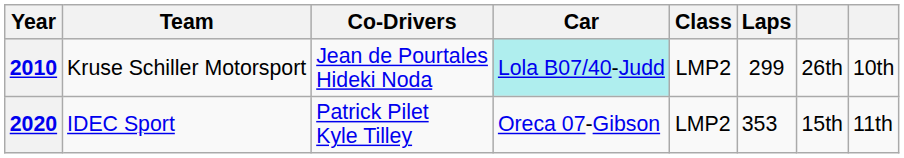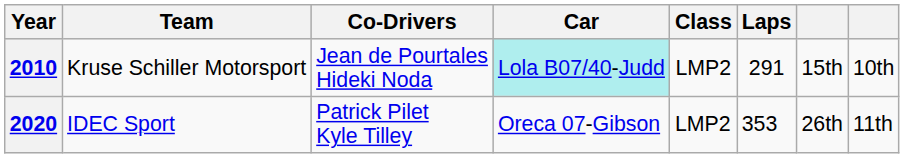2010 | Laps: 299 -> 291
2010 | column 7: 26th -> 15th
2020 | column 7: 15th -> 26th
